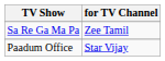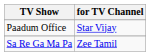rows swapped: Paadum Office <-> Sa Re Ga Ma Pa
